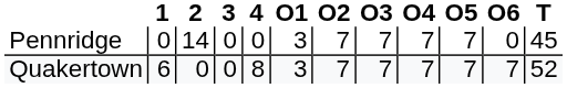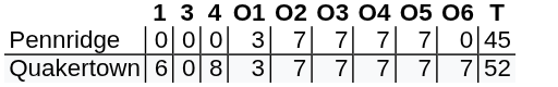- column: 2 | 14 | 0
